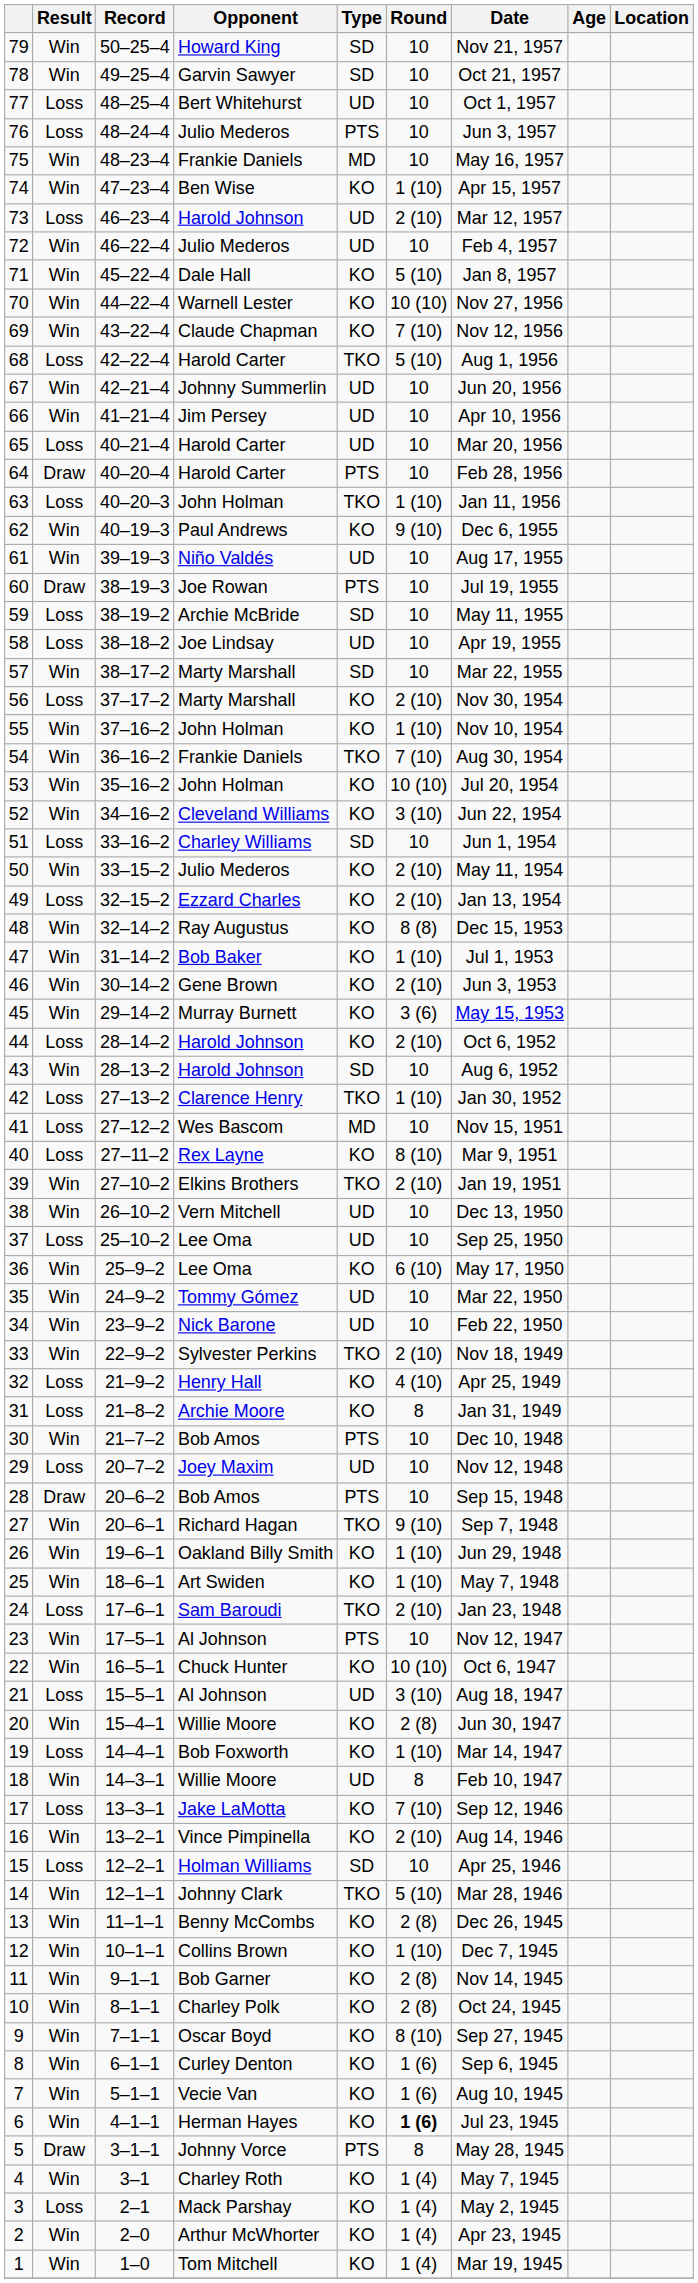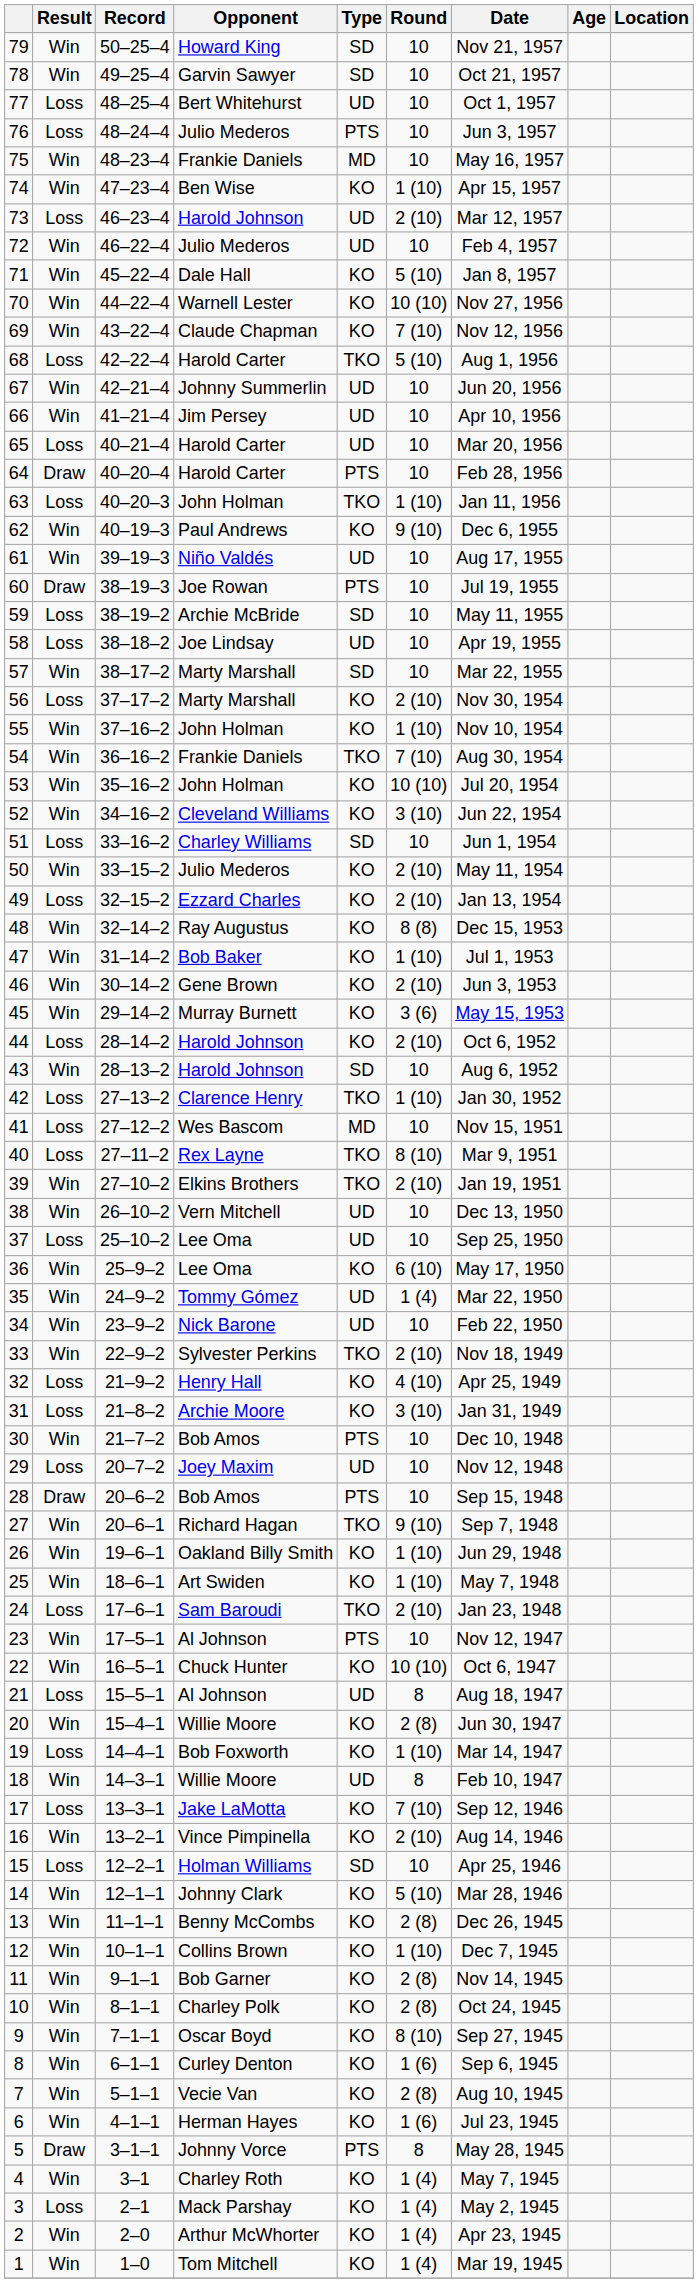40 | Type: KO -> TKO
35 | Round: 10 -> 1 (4)
31 | Round: 8 -> 3 (10)
21 | Round: 3 (10) -> 8
14 | Type: TKO -> KO
7 | Round: 1 (6) -> 2 (8)
6 | Round: bold -> normal
